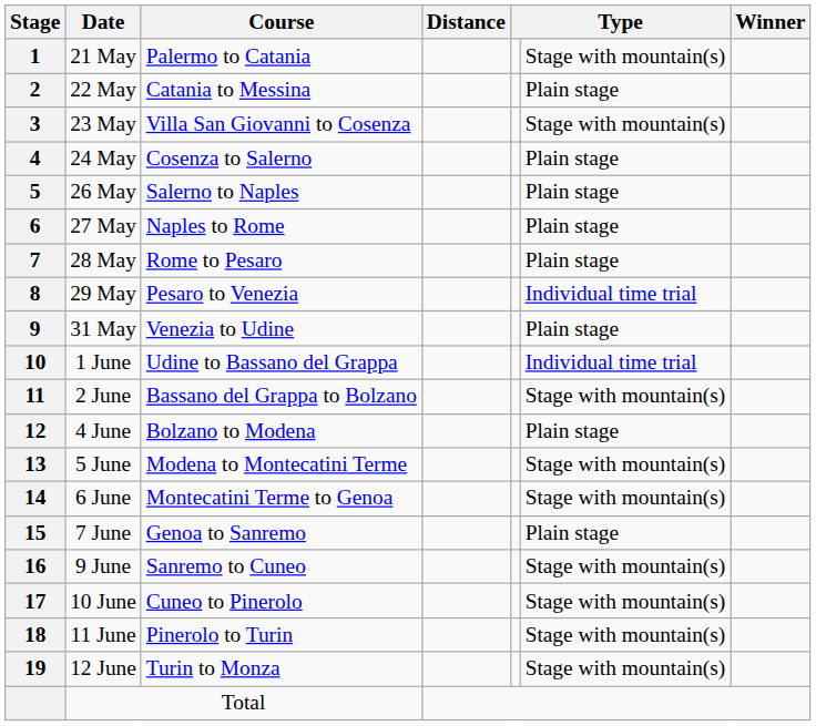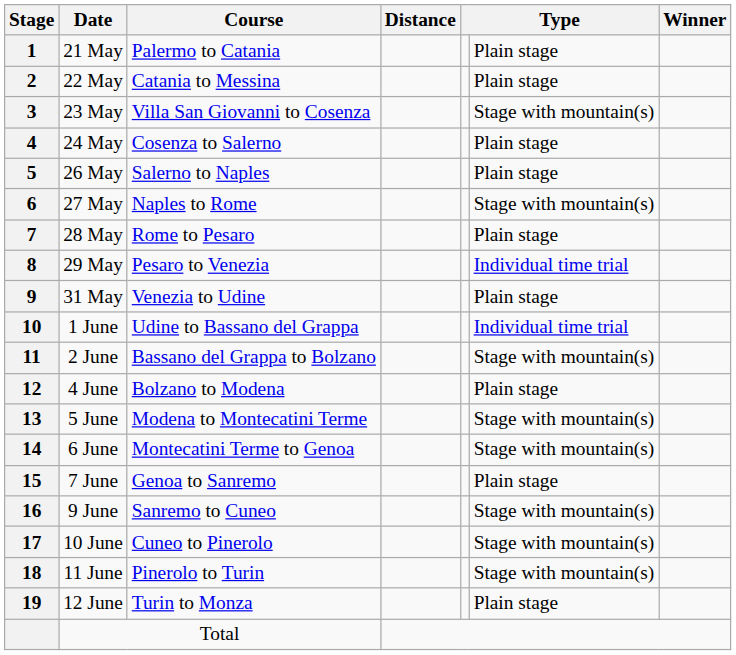21 May | column 6: Stage with mountain(s) -> Plain stage
27 May | column 6: Plain stage -> Stage with mountain(s)
12 June | column 6: Stage with mountain(s) -> Plain stage
